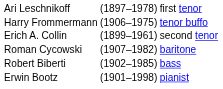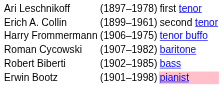rows swapped: Erich A. Collin <-> Harry Frommermann
Erwin Bootz | column 3: no background -> pink background
